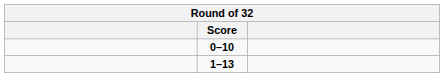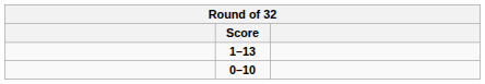rows swapped: 1–13 <-> 0–10
